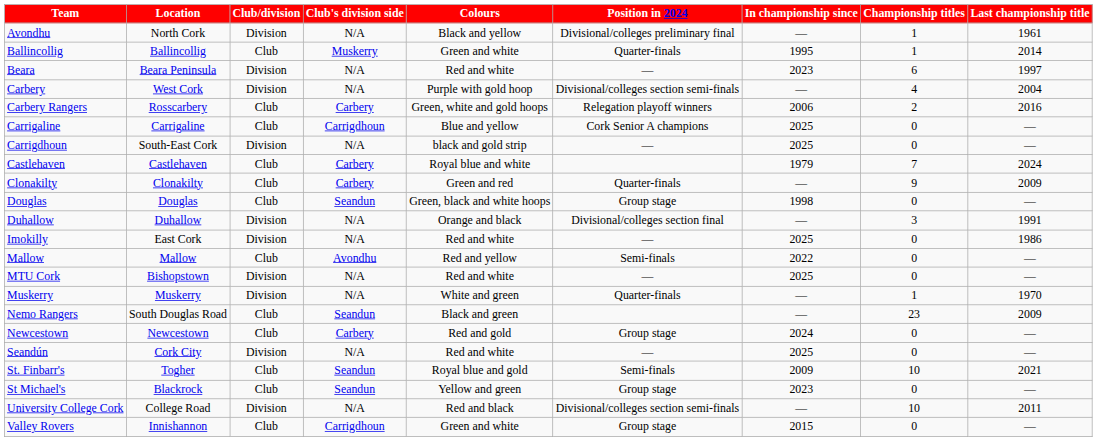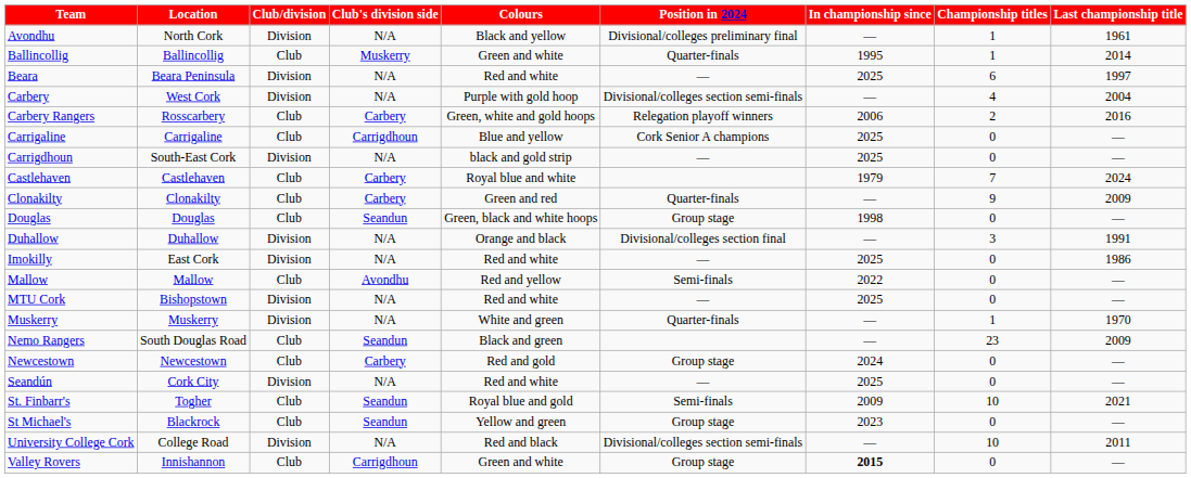Beara | In championship since: 2023 -> 2025
Valley Rovers | In championship since: normal -> bold
